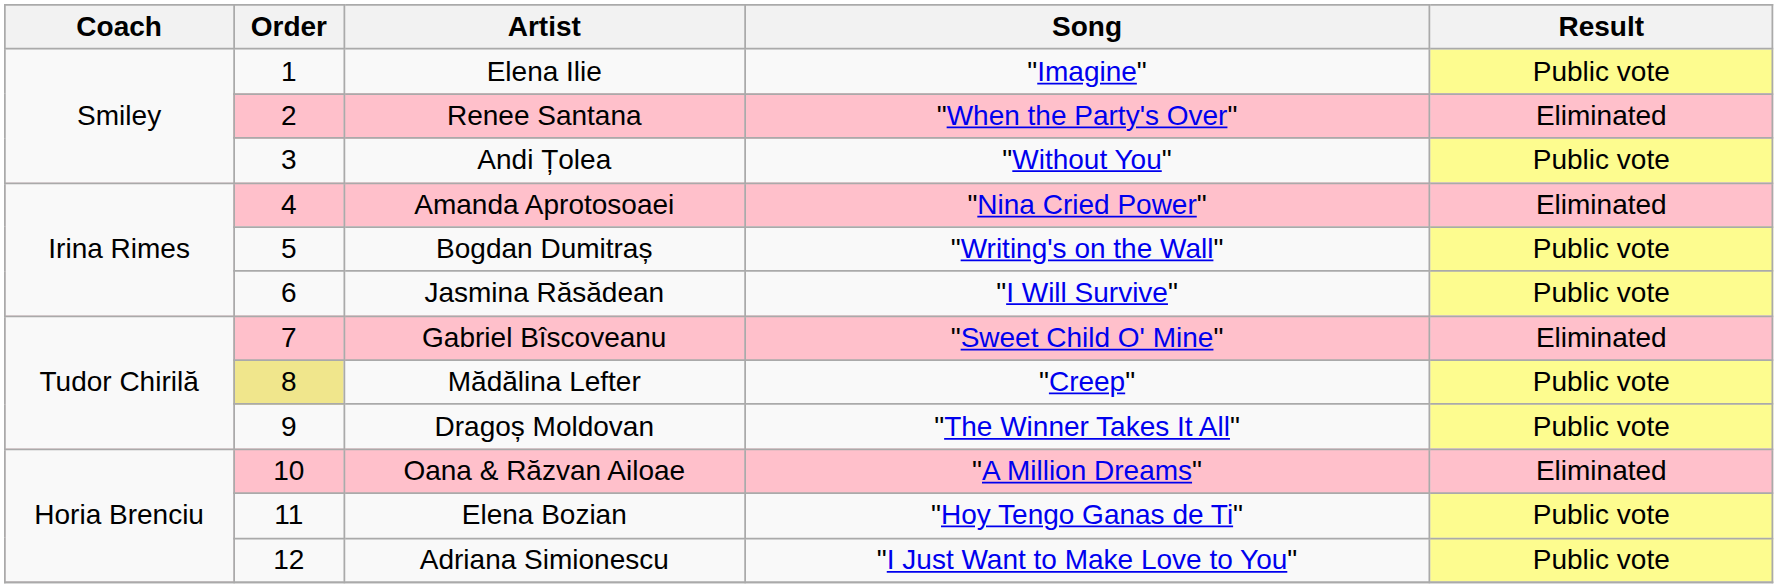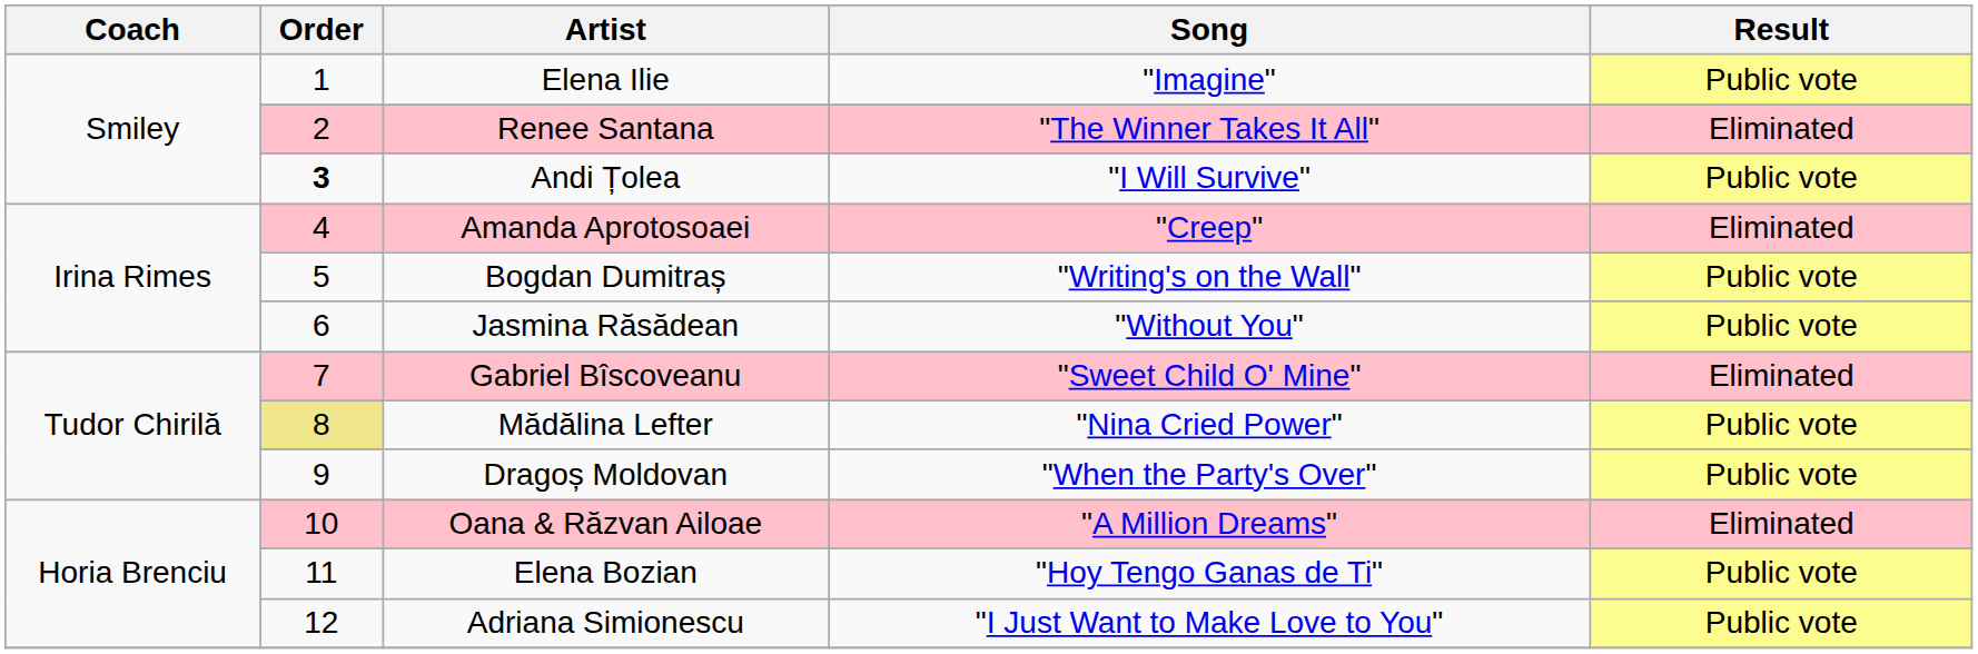Renee Santana | Song: "When the Party's Over" -> "The Winner Takes It All"
Andi Țolea | Order: normal -> bold
Andi Țolea | Song: "Without You" -> "I Will Survive"
Amanda Aprotosoaei | Song: "Nina Cried Power" -> "Creep"
Jasmina Răsădean | Song: "I Will Survive" -> "Without You"
Mădălina Lefter | Song: "Creep" -> "Nina Cried Power"
Dragoș Moldovan | Song: "The Winner Takes It All" -> "When the Party's Over"
